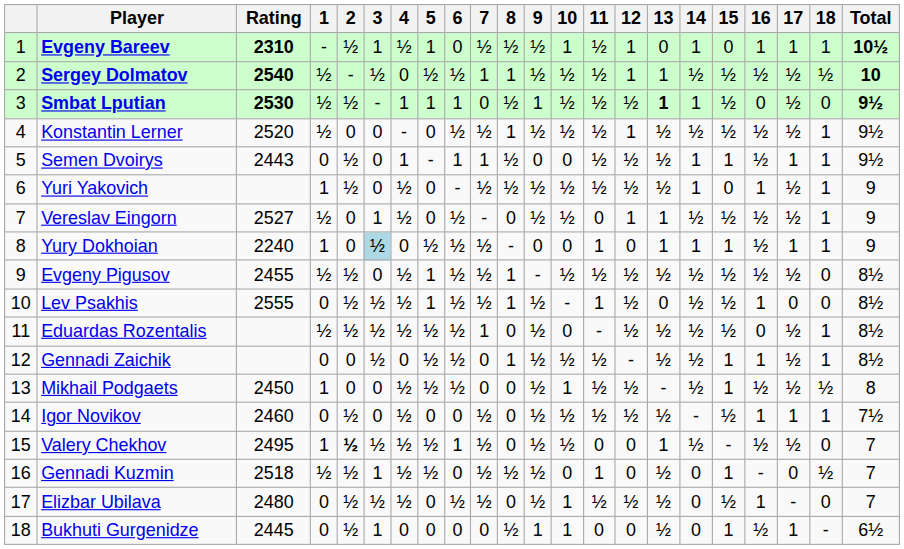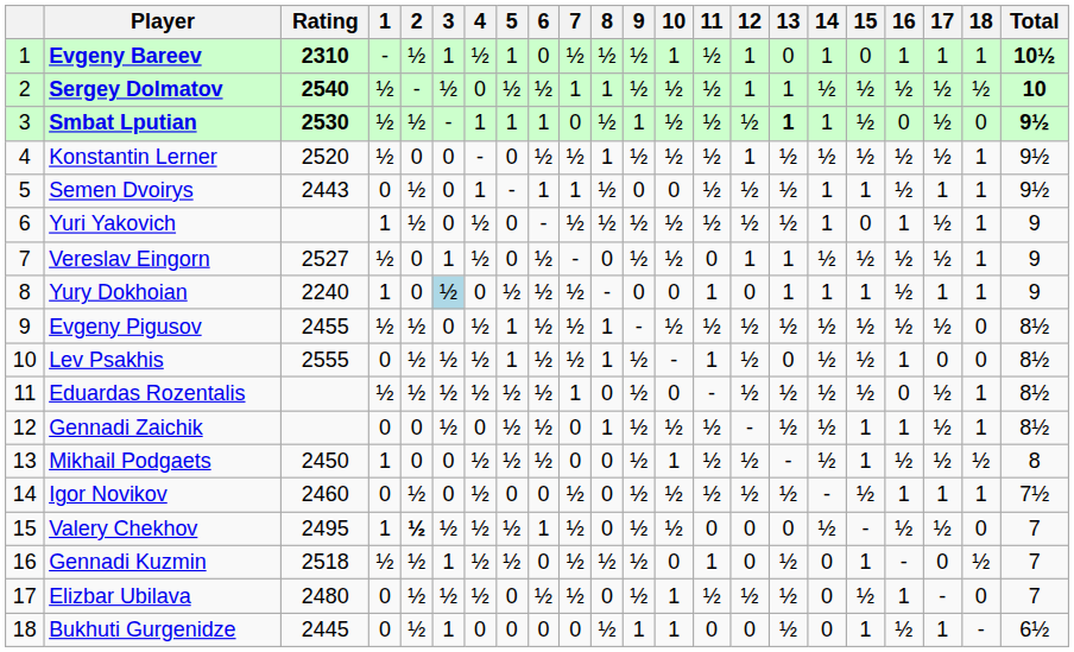Valery Chekhov | 13: 1 -> 0
